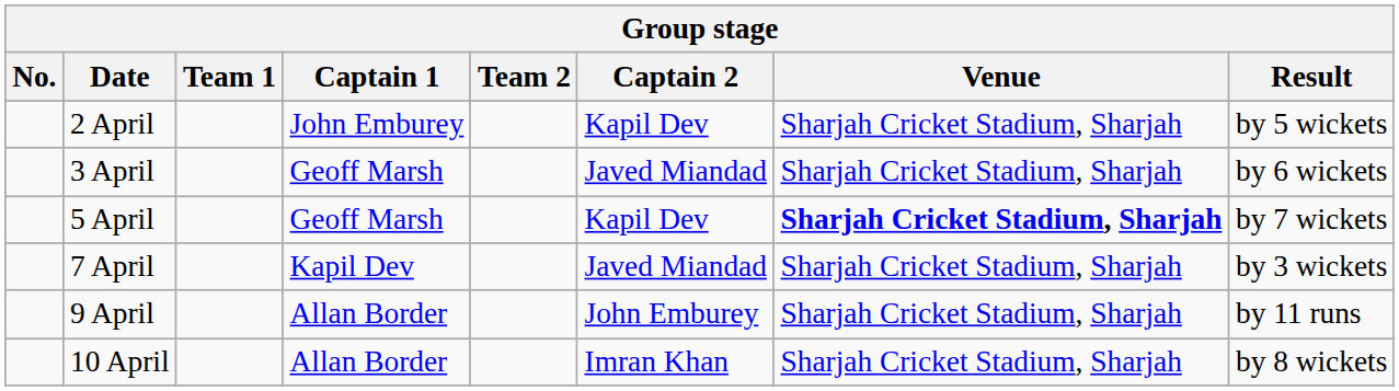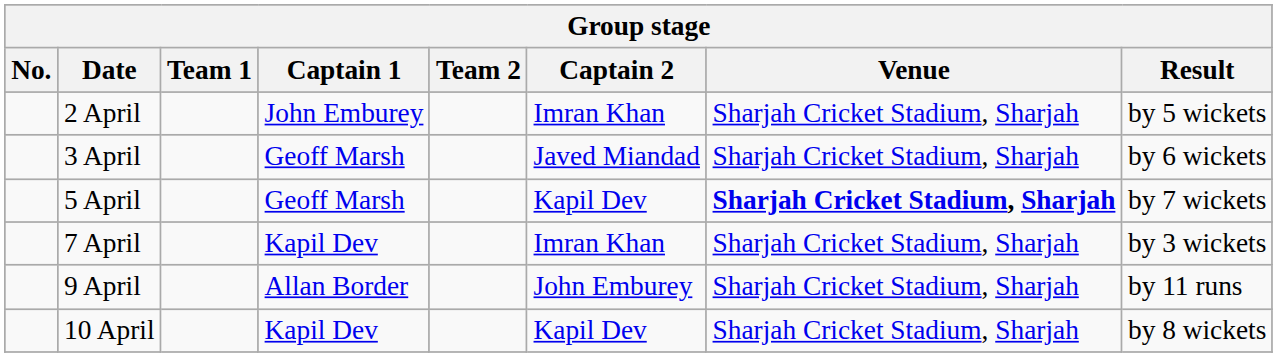2 April | Captain 2: Kapil Dev -> Imran Khan
7 April | Captain 2: Javed Miandad -> Imran Khan
10 April | Captain 1: Allan Border -> Kapil Dev
10 April | Captain 2: Imran Khan -> Kapil Dev
